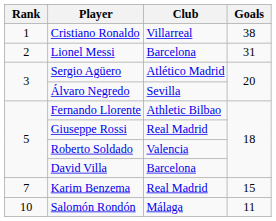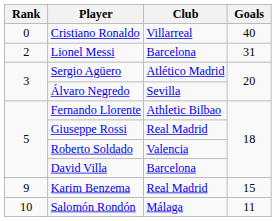Cristiano Ronaldo | Rank: 1 -> 0
Cristiano Ronaldo | Goals: 38 -> 40
Karim Benzema | Rank: 7 -> 9
